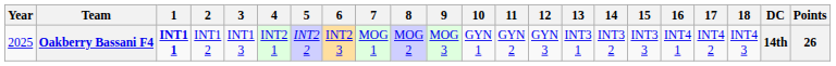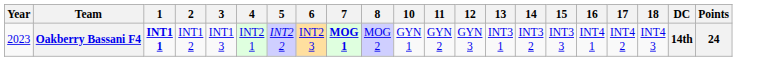- column: 9 | MOG 3
Oakberry Bassani F4 | Year: 2025 -> 2023
Oakberry Bassani F4 | 7: normal -> bold
Oakberry Bassani F4 | Points: 26 -> 24
